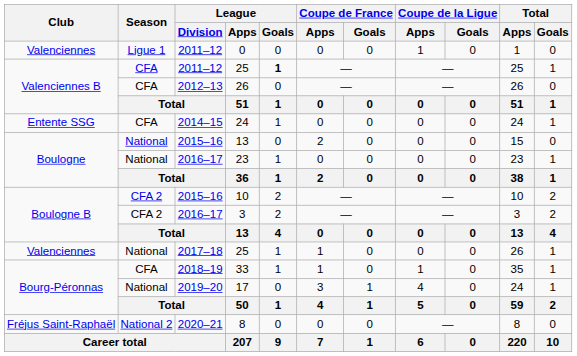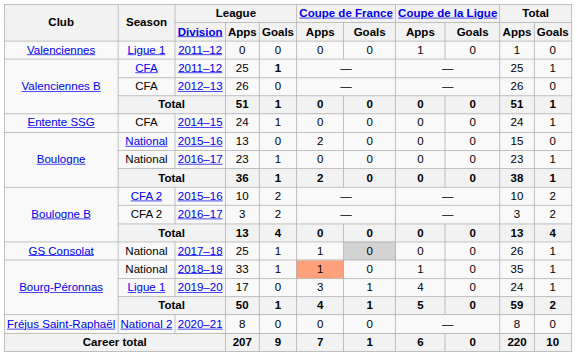2017–18 / 25 | Club: Valenciennes -> GS Consolat
2017–18 / 25 | Coupe de France / Goals: no background -> lightgrey background
33 | Season: CFA -> National
33 | Coupe de France / Apps: no background -> lightsalmon background
17 | Season: National -> Ligue 1
